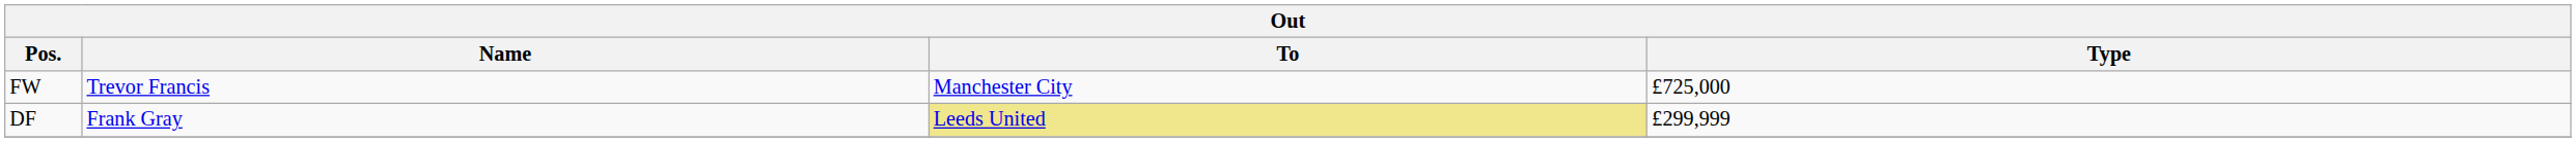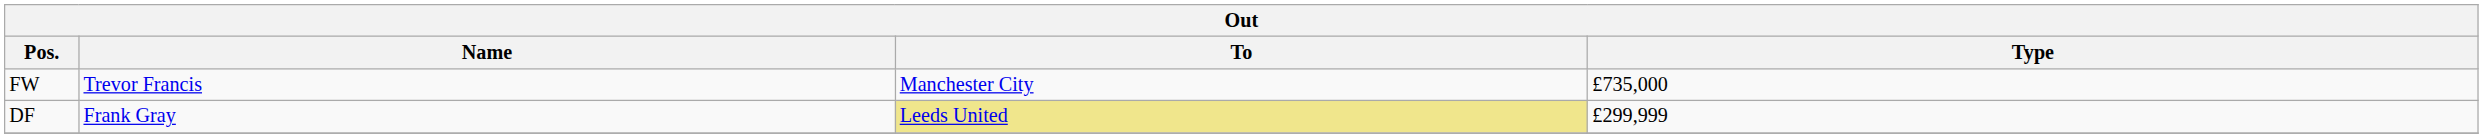FW | Type: £725,000 -> £735,000
